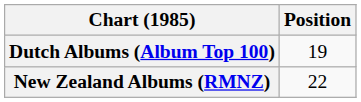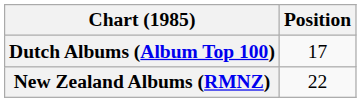Dutch Albums (Album Top 100) | Position: 19 -> 17
